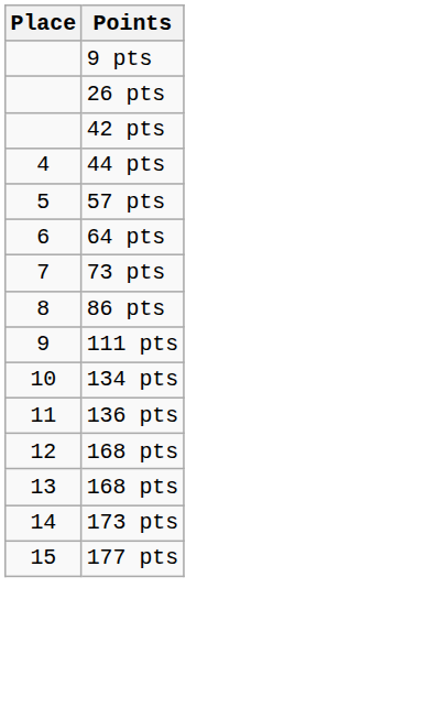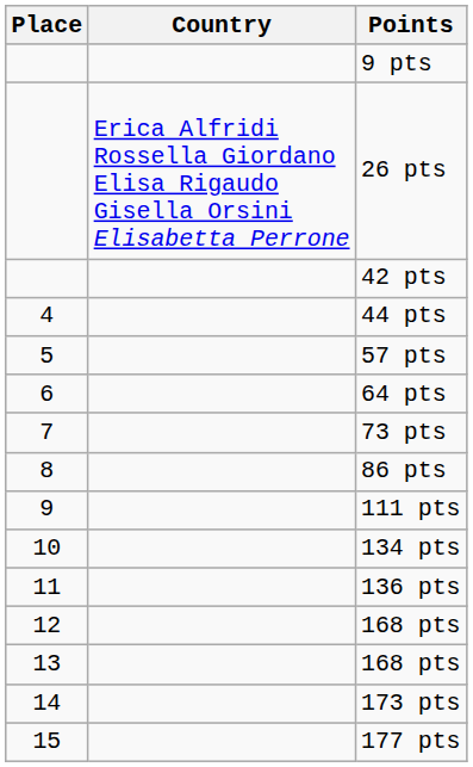+ column: Country | Erica Alfridi Rossella Giordano Elisa Rigaudo Gisella Orsini Elisabetta Perrone
